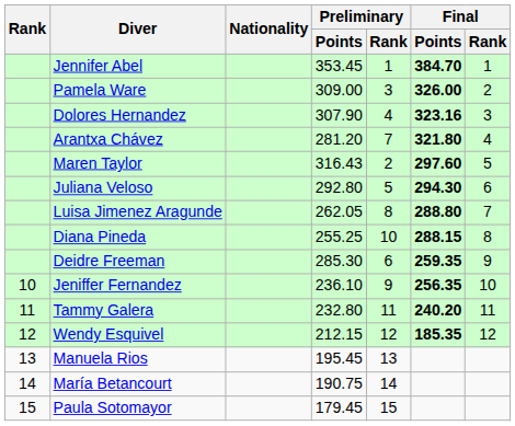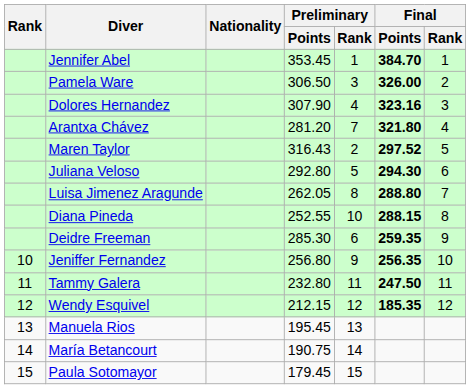Pamela Ware | Preliminary / Points: 309.00 -> 306.50
Maren Taylor | Final / Points: 297.60 -> 297.52
Diana Pineda | Preliminary / Points: 255.25 -> 252.55
Jeniffer Fernandez | Preliminary / Points: 236.10 -> 256.80
Tammy Galera | Final / Points: 240.20 -> 247.50
